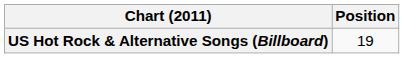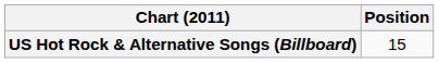US Hot Rock & Alternative Songs (Billboard) | Position: 19 -> 15
